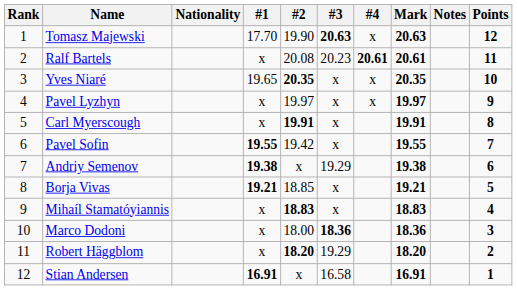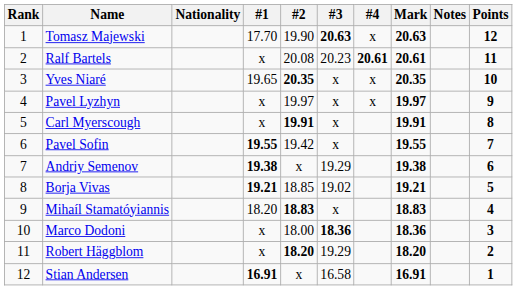Borja Vivas | #3: x -> 19.02
Mihaíl Stamatóyiannis | #1: x -> 18.20
